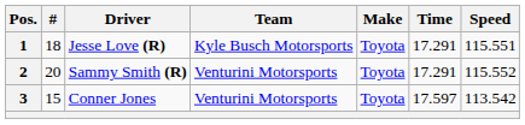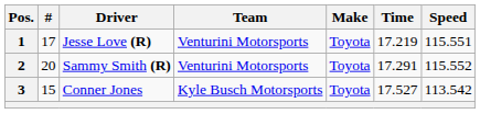1 | #: 18 -> 17
1 | Team: Kyle Busch Motorsports -> Venturini Motorsports
1 | Time: 17.291 -> 17.219
3 | Team: Venturini Motorsports -> Kyle Busch Motorsports
3 | Time: 17.597 -> 17.527
